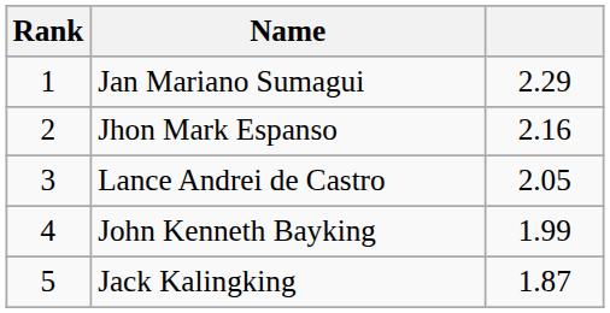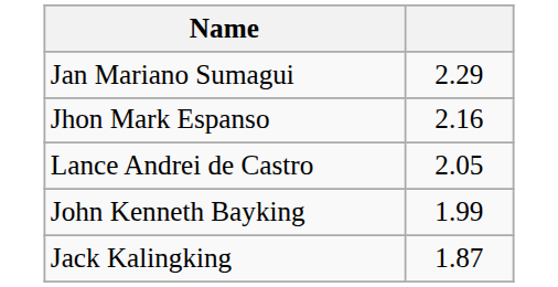- column: Rank | 1 | 2 | 3 | 4 | 5
